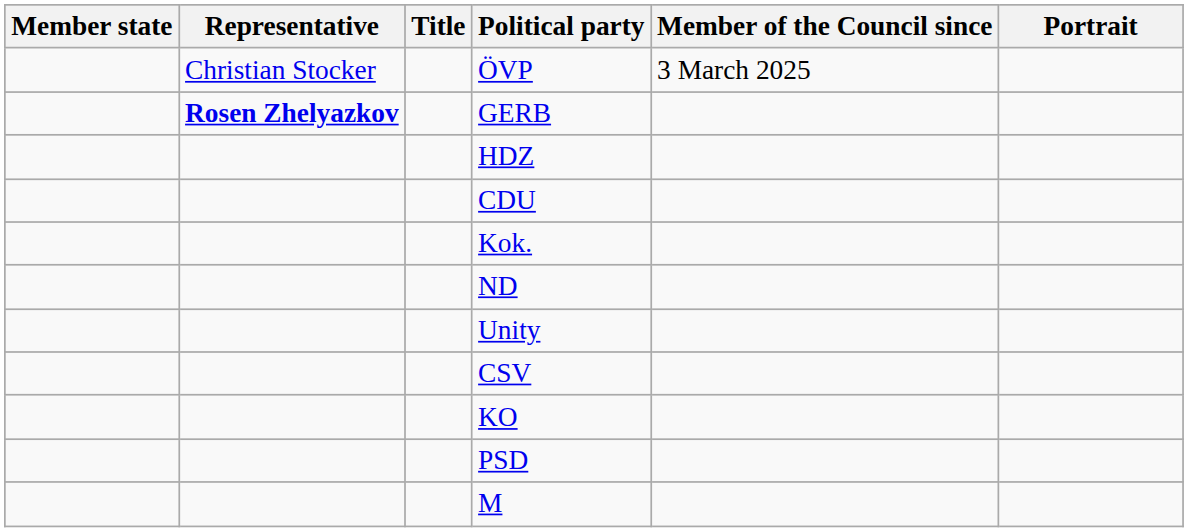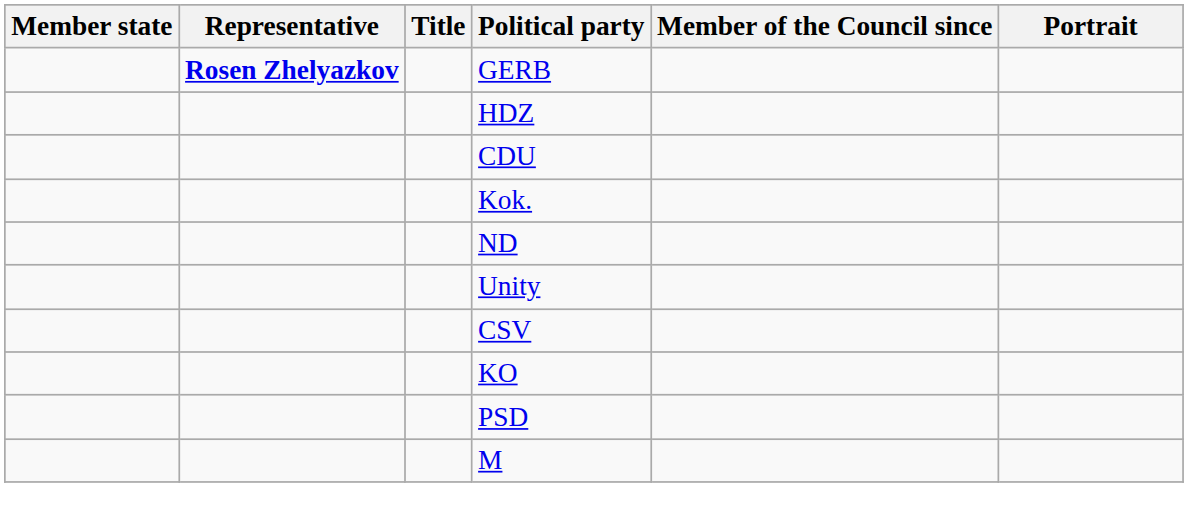- row: Christian Stocker | ÖVP | 3 March 2025
